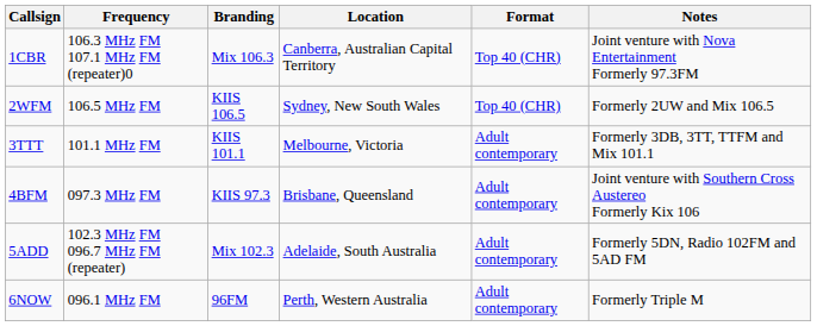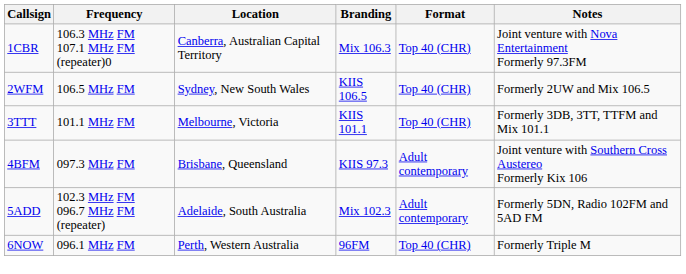columns swapped: Branding <-> Location
3TTT | Format: Adult contemporary -> Top 40 (CHR)
6NOW | Format: Adult contemporary -> Top 40 (CHR)
